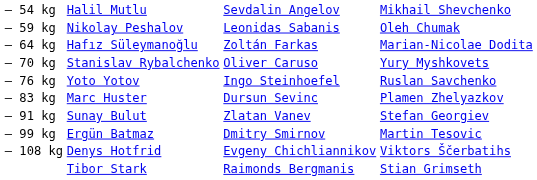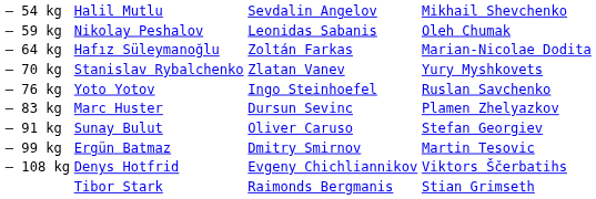– 70 kg | column 3: Oliver Caruso -> Zlatan Vanev
– 91 kg | column 3: Zlatan Vanev -> Oliver Caruso
